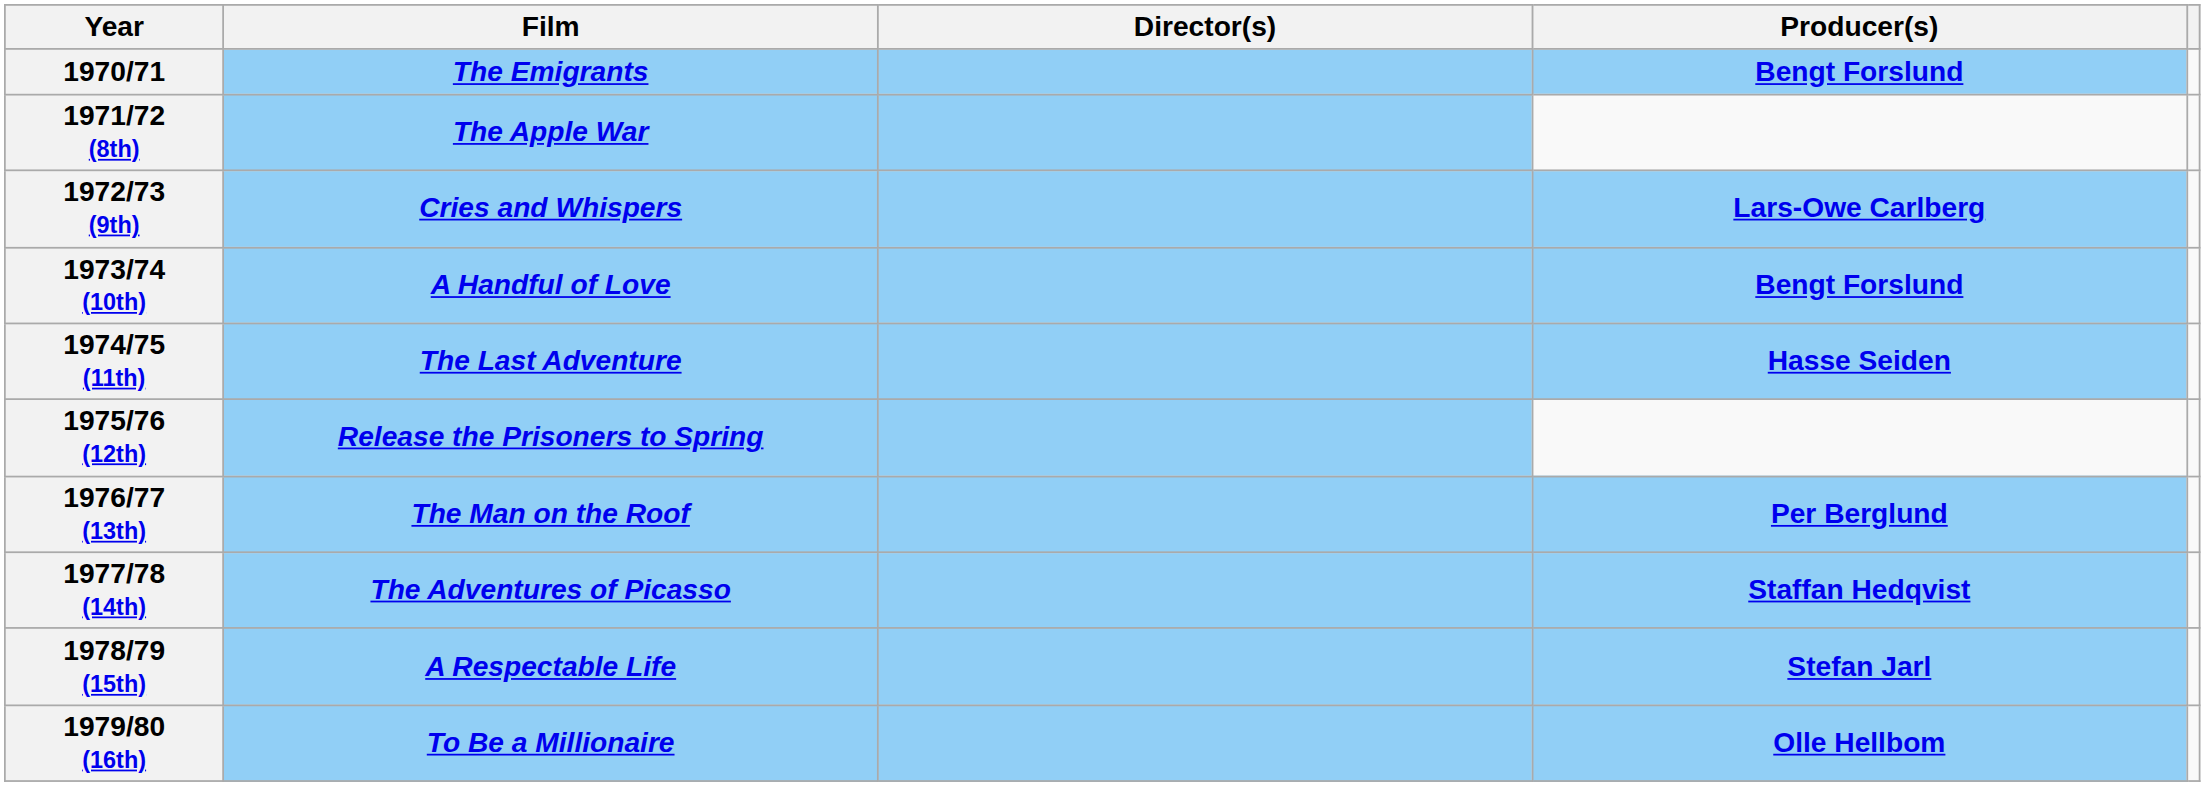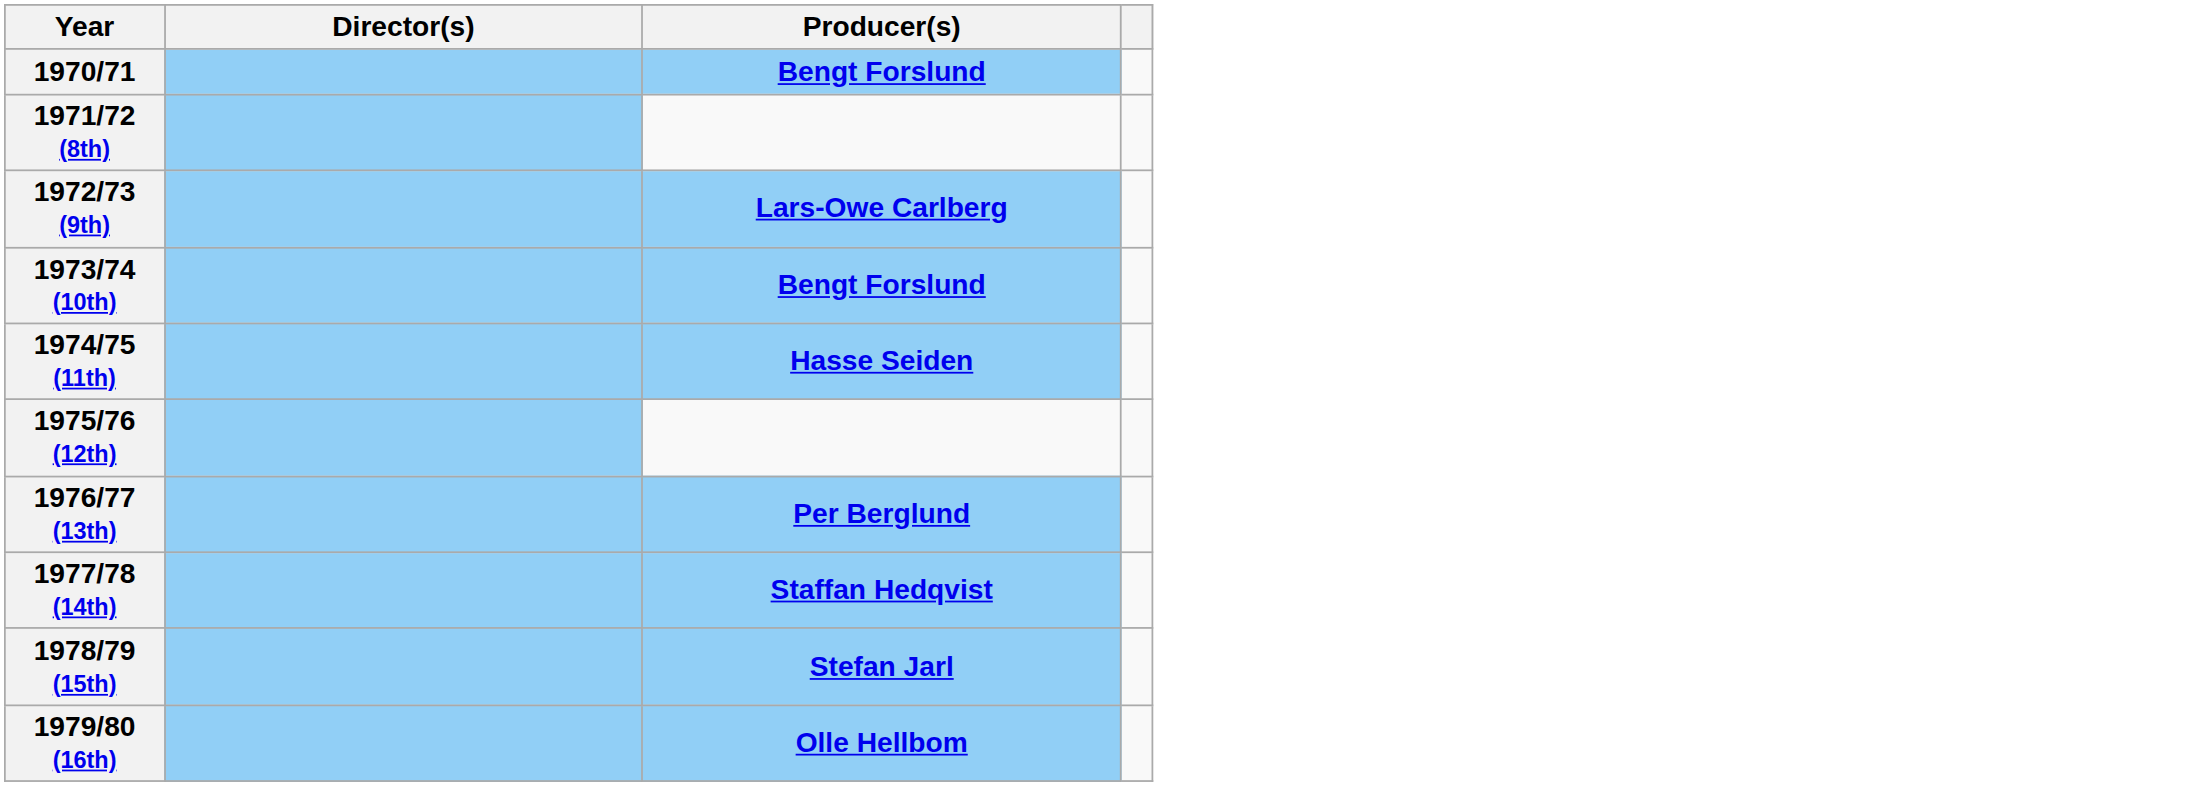- column: Film | The Emigrants | The Apple War | Cries and Whispers | A Handful of Love | The Last Adventure | Release the Prisoners to Spring | The Man on the Roof | The Adventures of Picasso | A Respectable Life | To Be a Millionaire
